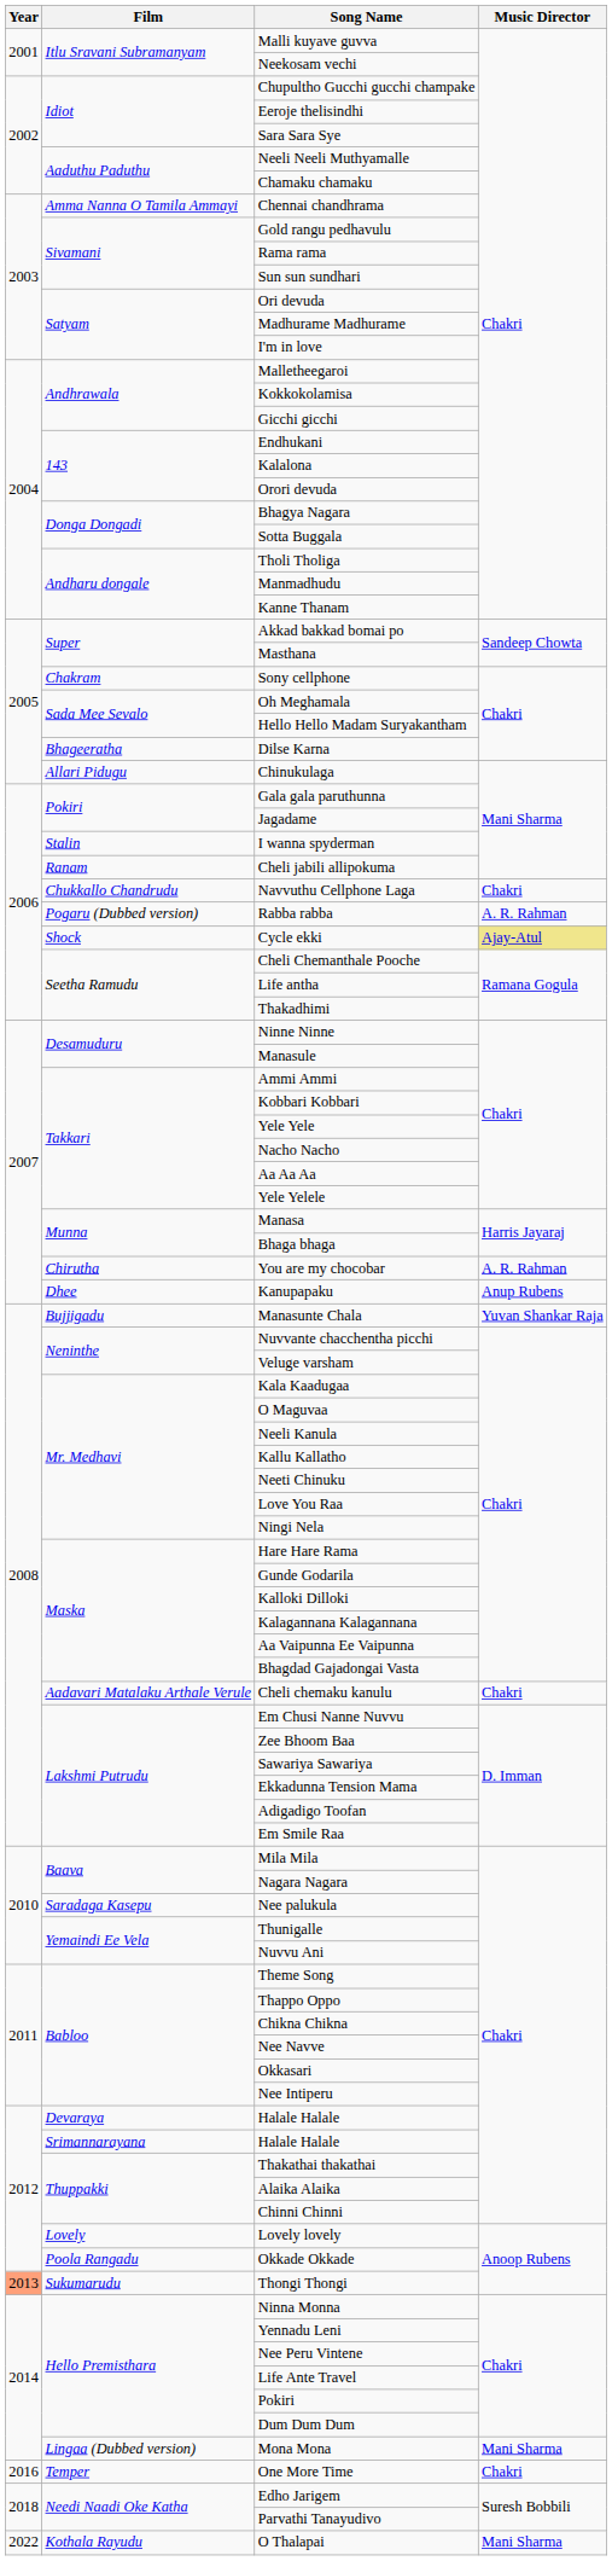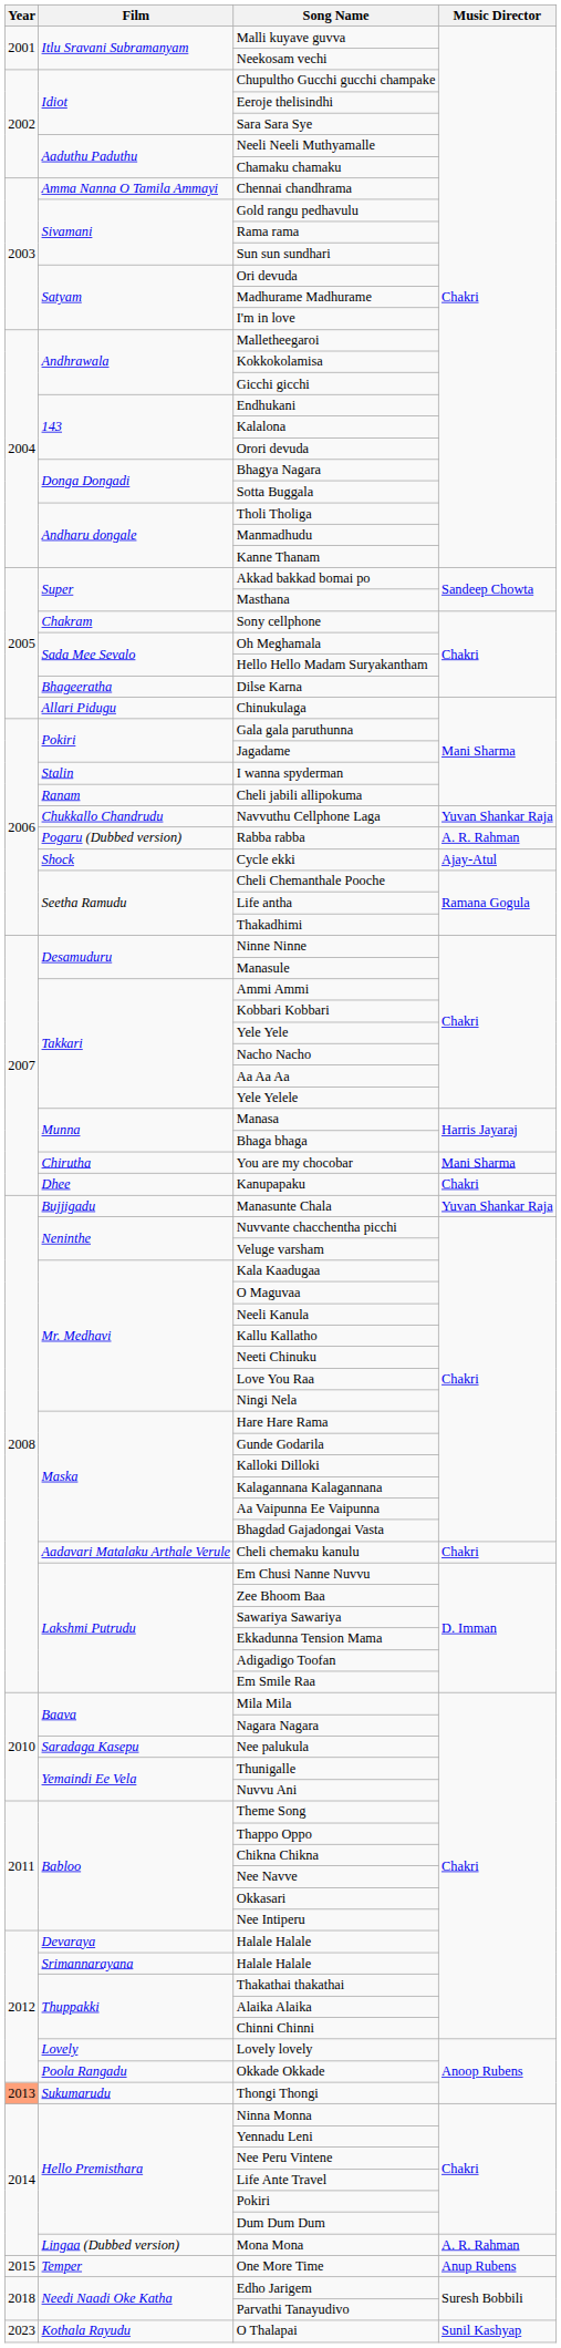Navvuthu Cellphone Laga | Music Director: Chakri -> Yuvan Shankar Raja
Cycle ekki | Music Director: khaki background -> no background
You are my chocobar | Music Director: A. R. Rahman -> Mani Sharma
Kanupapaku | Music Director: Anup Rubens -> Chakri
Mona Mona | Music Director: Mani Sharma -> A. R. Rahman
One More Time | Year: 2016 -> 2015
One More Time | Music Director: Chakri -> Anup Rubens
O Thalapai | Year: 2022 -> 2023
O Thalapai | Music Director: Mani Sharma -> Sunil Kashyap
